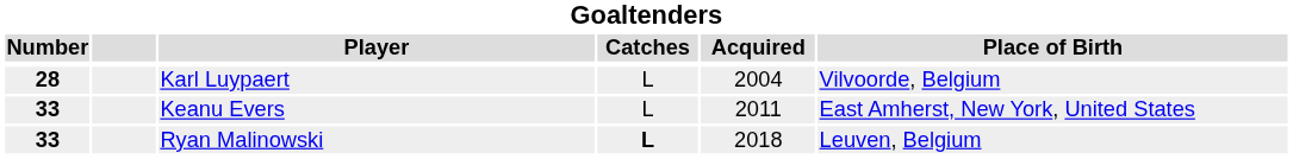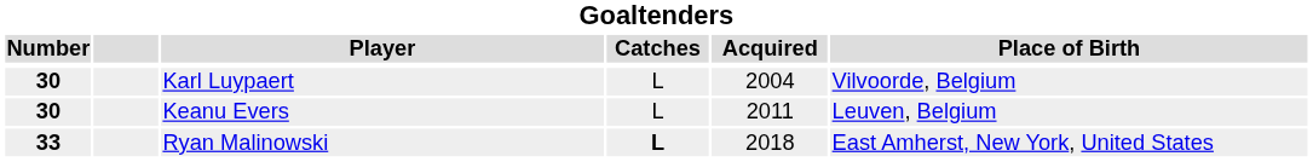Karl Luypaert | Number: 28 -> 30
Keanu Evers | Number: 33 -> 30
Keanu Evers | Place of Birth: East Amherst, New York, United States -> Leuven, Belgium
Ryan Malinowski | Place of Birth: Leuven, Belgium -> East Amherst, New York, United States
